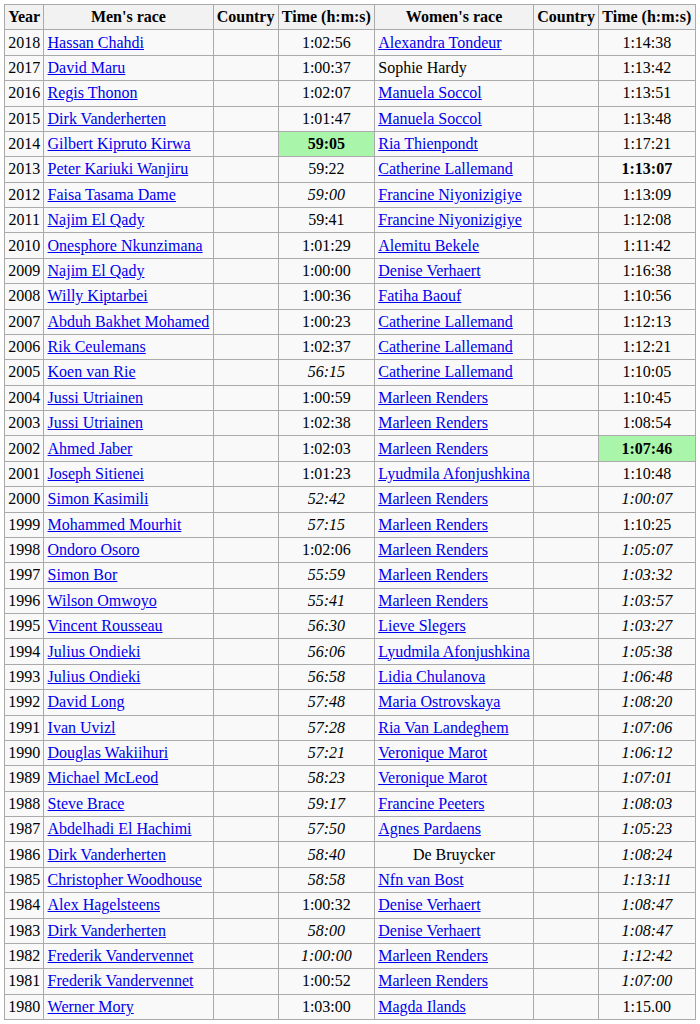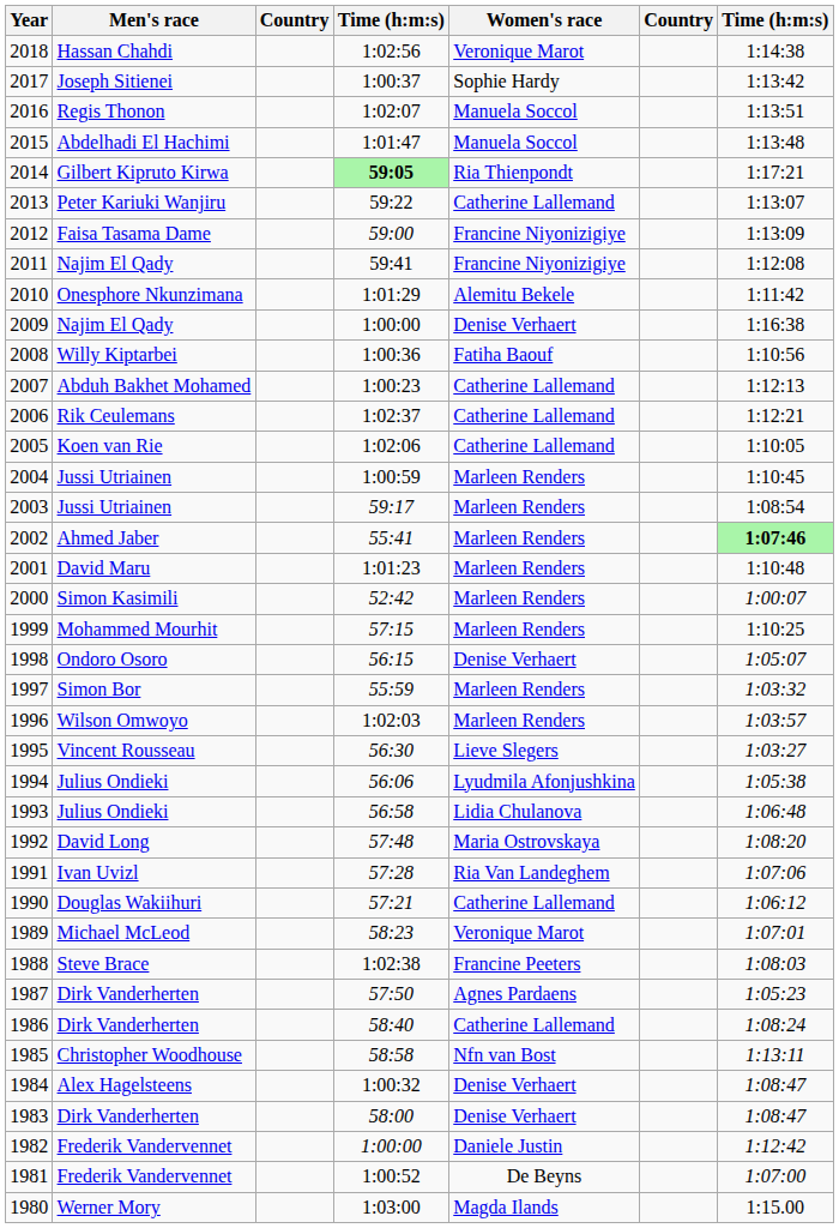2018 | Women's race: Alexandra Tondeur -> Veronique Marot
2017 | Men's race: David Maru -> Joseph Sitienei
2015 | Men's race: Dirk Vanderherten -> Abdelhadi El Hachimi
2013 | column 7: bold -> normal
2005 | column 4: 56:15 -> 1:02:06
2003 | column 4: 1:02:38 -> 59:17
2002 | column 4: 1:02:03 -> 55:41
2001 | Men's race: Joseph Sitienei -> David Maru
2001 | Women's race: Lyudmila Afonjushkina -> Marleen Renders
1998 | column 4: 1:02:06 -> 56:15
1998 | Women's race: Marleen Renders -> Denise Verhaert
1996 | column 4: 55:41 -> 1:02:03
1990 | Women's race: Veronique Marot -> Catherine Lallemand
1988 | column 4: 59:17 -> 1:02:38
1987 | Men's race: Abdelhadi El Hachimi -> Dirk Vanderherten
1986 | Women's race: De Bruycker -> Catherine Lallemand
1982 | Women's race: Marleen Renders -> Daniele Justin
1981 | Women's race: Marleen Renders -> De Beyns
